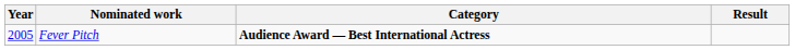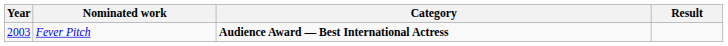Fever Pitch | Year: 2005 -> 2003
